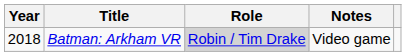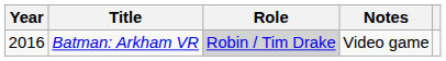Batman: Arkham VR | Year: 2018 -> 2016
